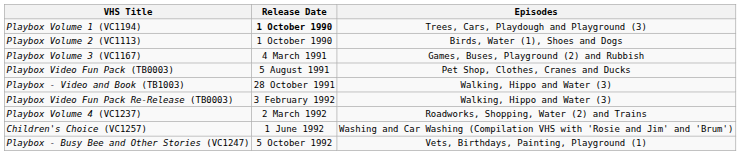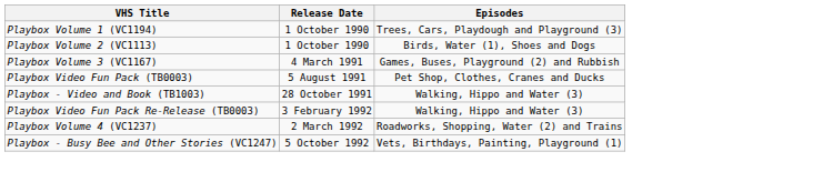Playbox Volume 1 (VC1194) | Release Date: bold -> normal
- row: Children's Choice (VC1257) | 1 June 1992 | Washing and Car Washing (Compilation VHS with 'Rosie and Jim' and 'Brum')
